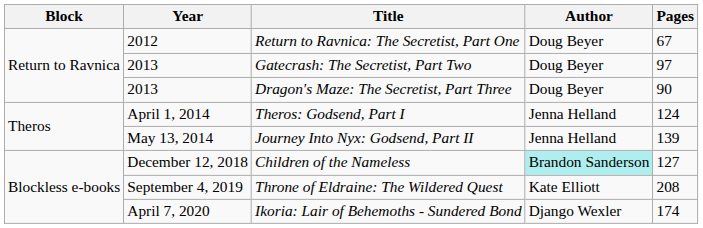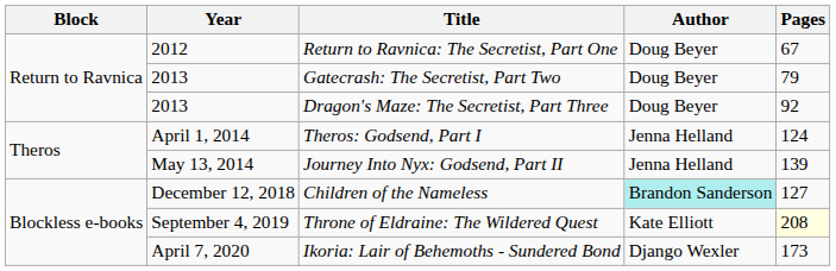Gatecrash: The Secretist, Part Two | Pages: 97 -> 79
Dragon's Maze: The Secretist, Part Three | Pages: 90 -> 92
Throne of Eldraine: The Wildered Quest | Pages: no background -> lightyellow background
Ikoria: Lair of Behemoths - Sundered Bond | Pages: 174 -> 173
